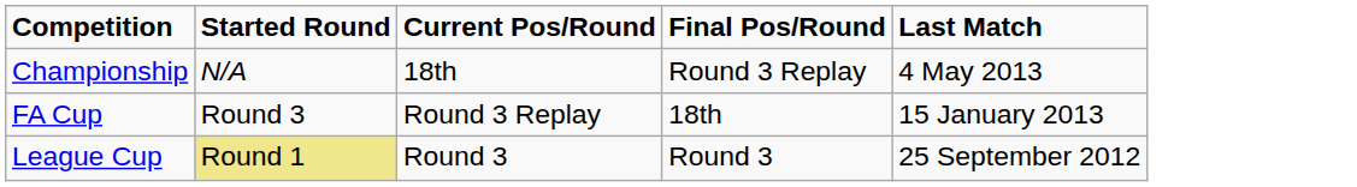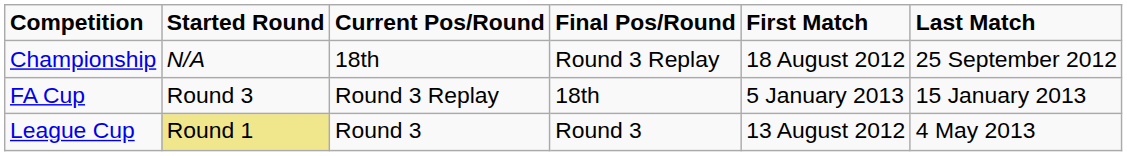+ column: First Match | 18 August 2012 | 5 January 2013 | 13 August 2012
Championship | Last Match: 4 May 2013 -> 25 September 2012
League Cup | Last Match: 25 September 2012 -> 4 May 2013
